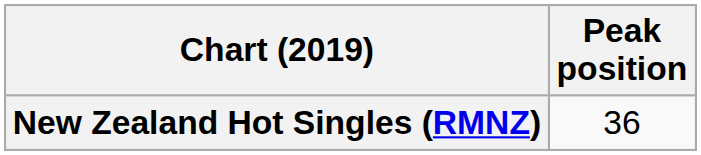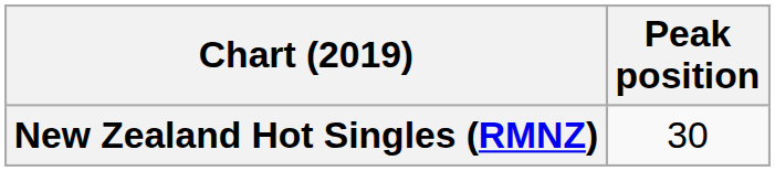New Zealand Hot Singles (RMNZ) | Peak position: 36 -> 30
